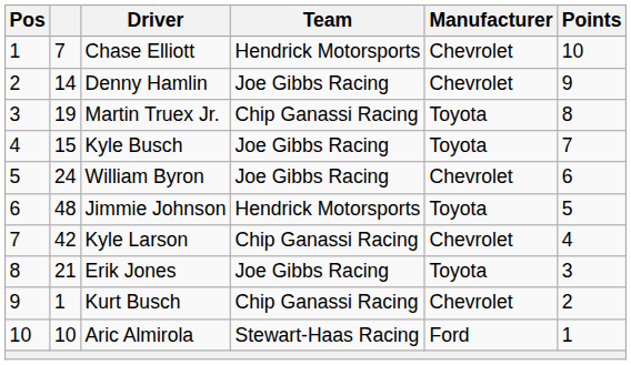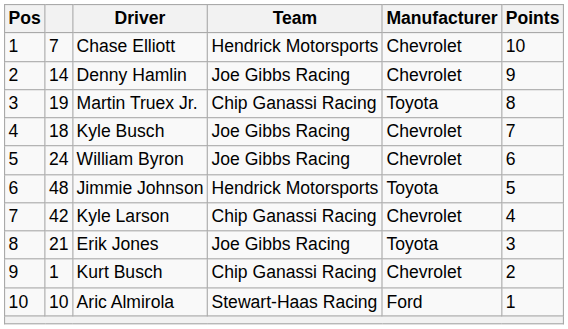Kyle Busch | column 2: 15 -> 18
Kyle Busch | Manufacturer: Toyota -> Chevrolet
